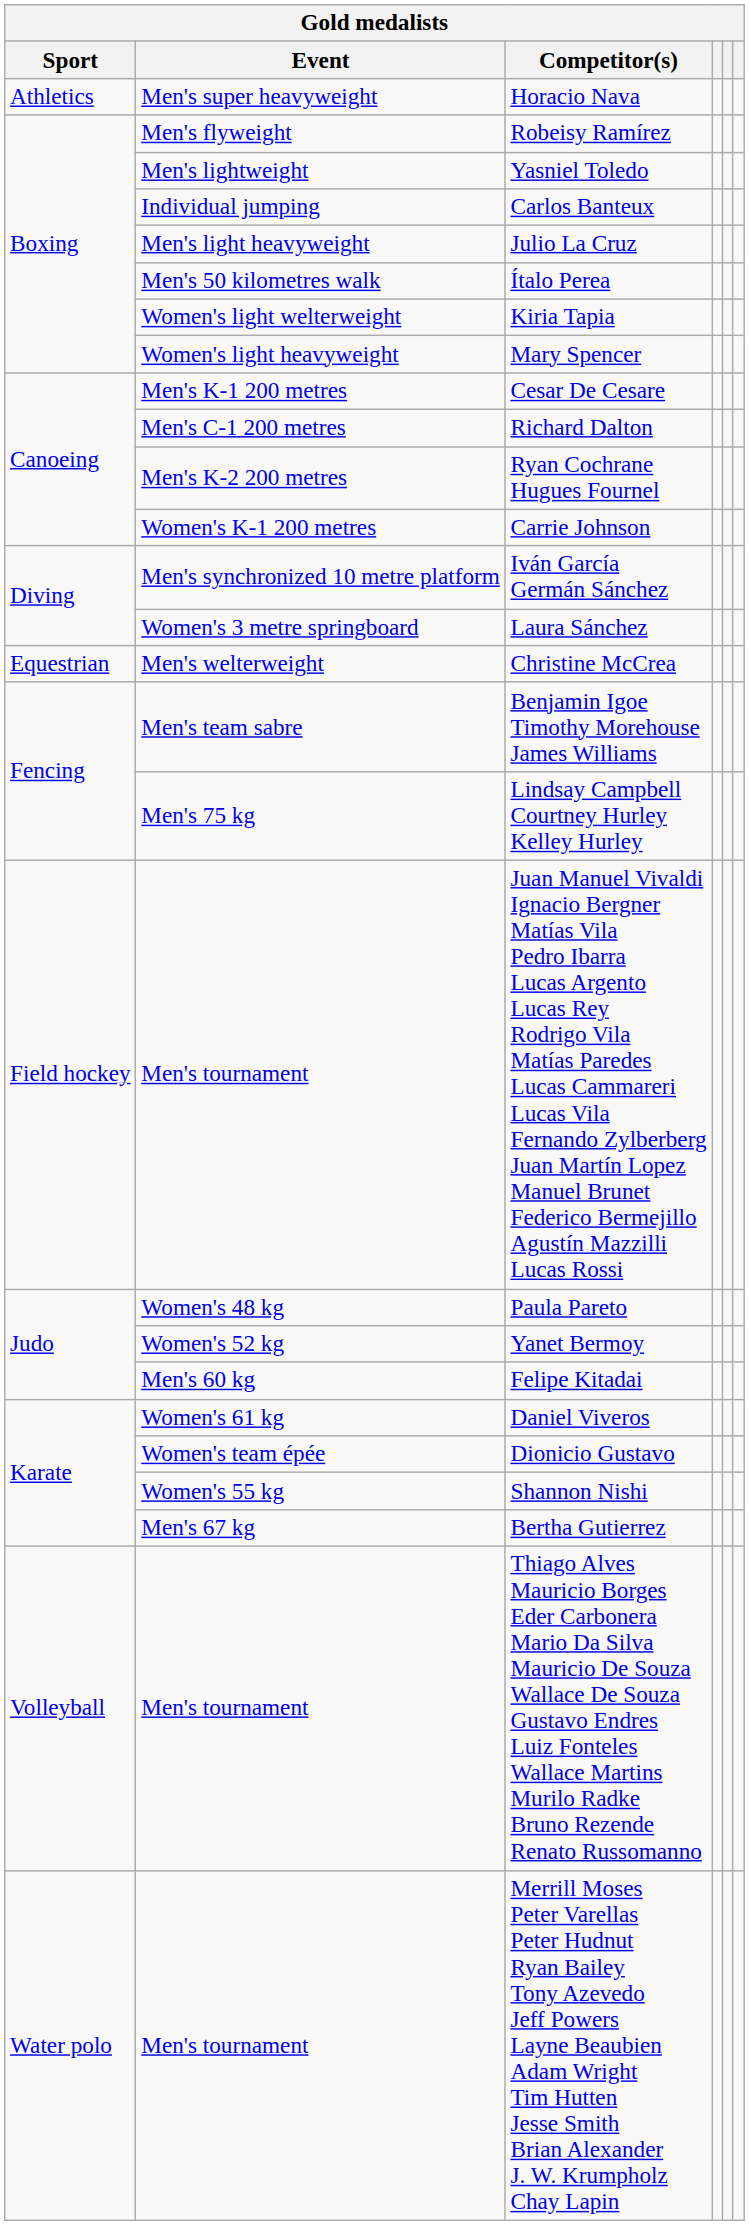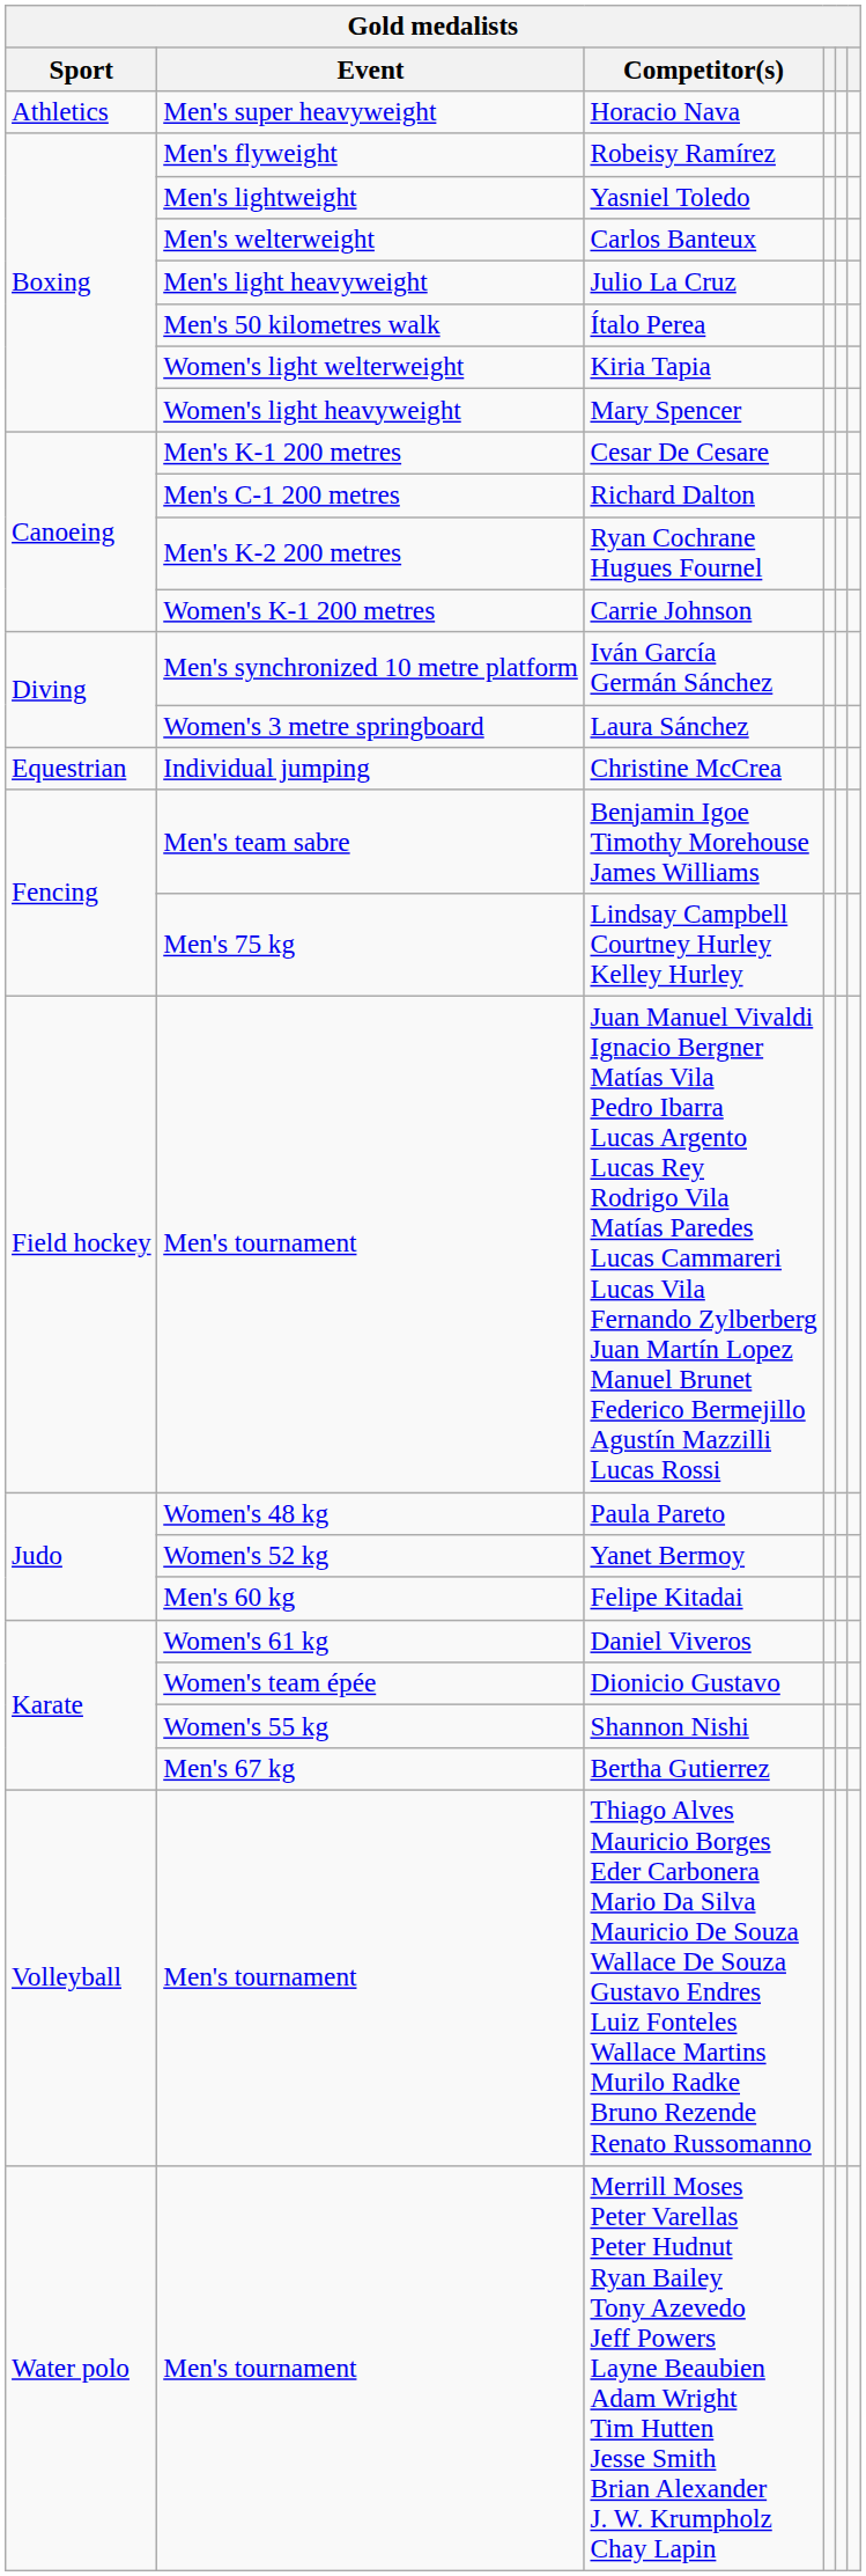Carlos Banteux | Event: Individual jumping -> Men's welterweight
Christine McCrea | Event: Men's welterweight -> Individual jumping
